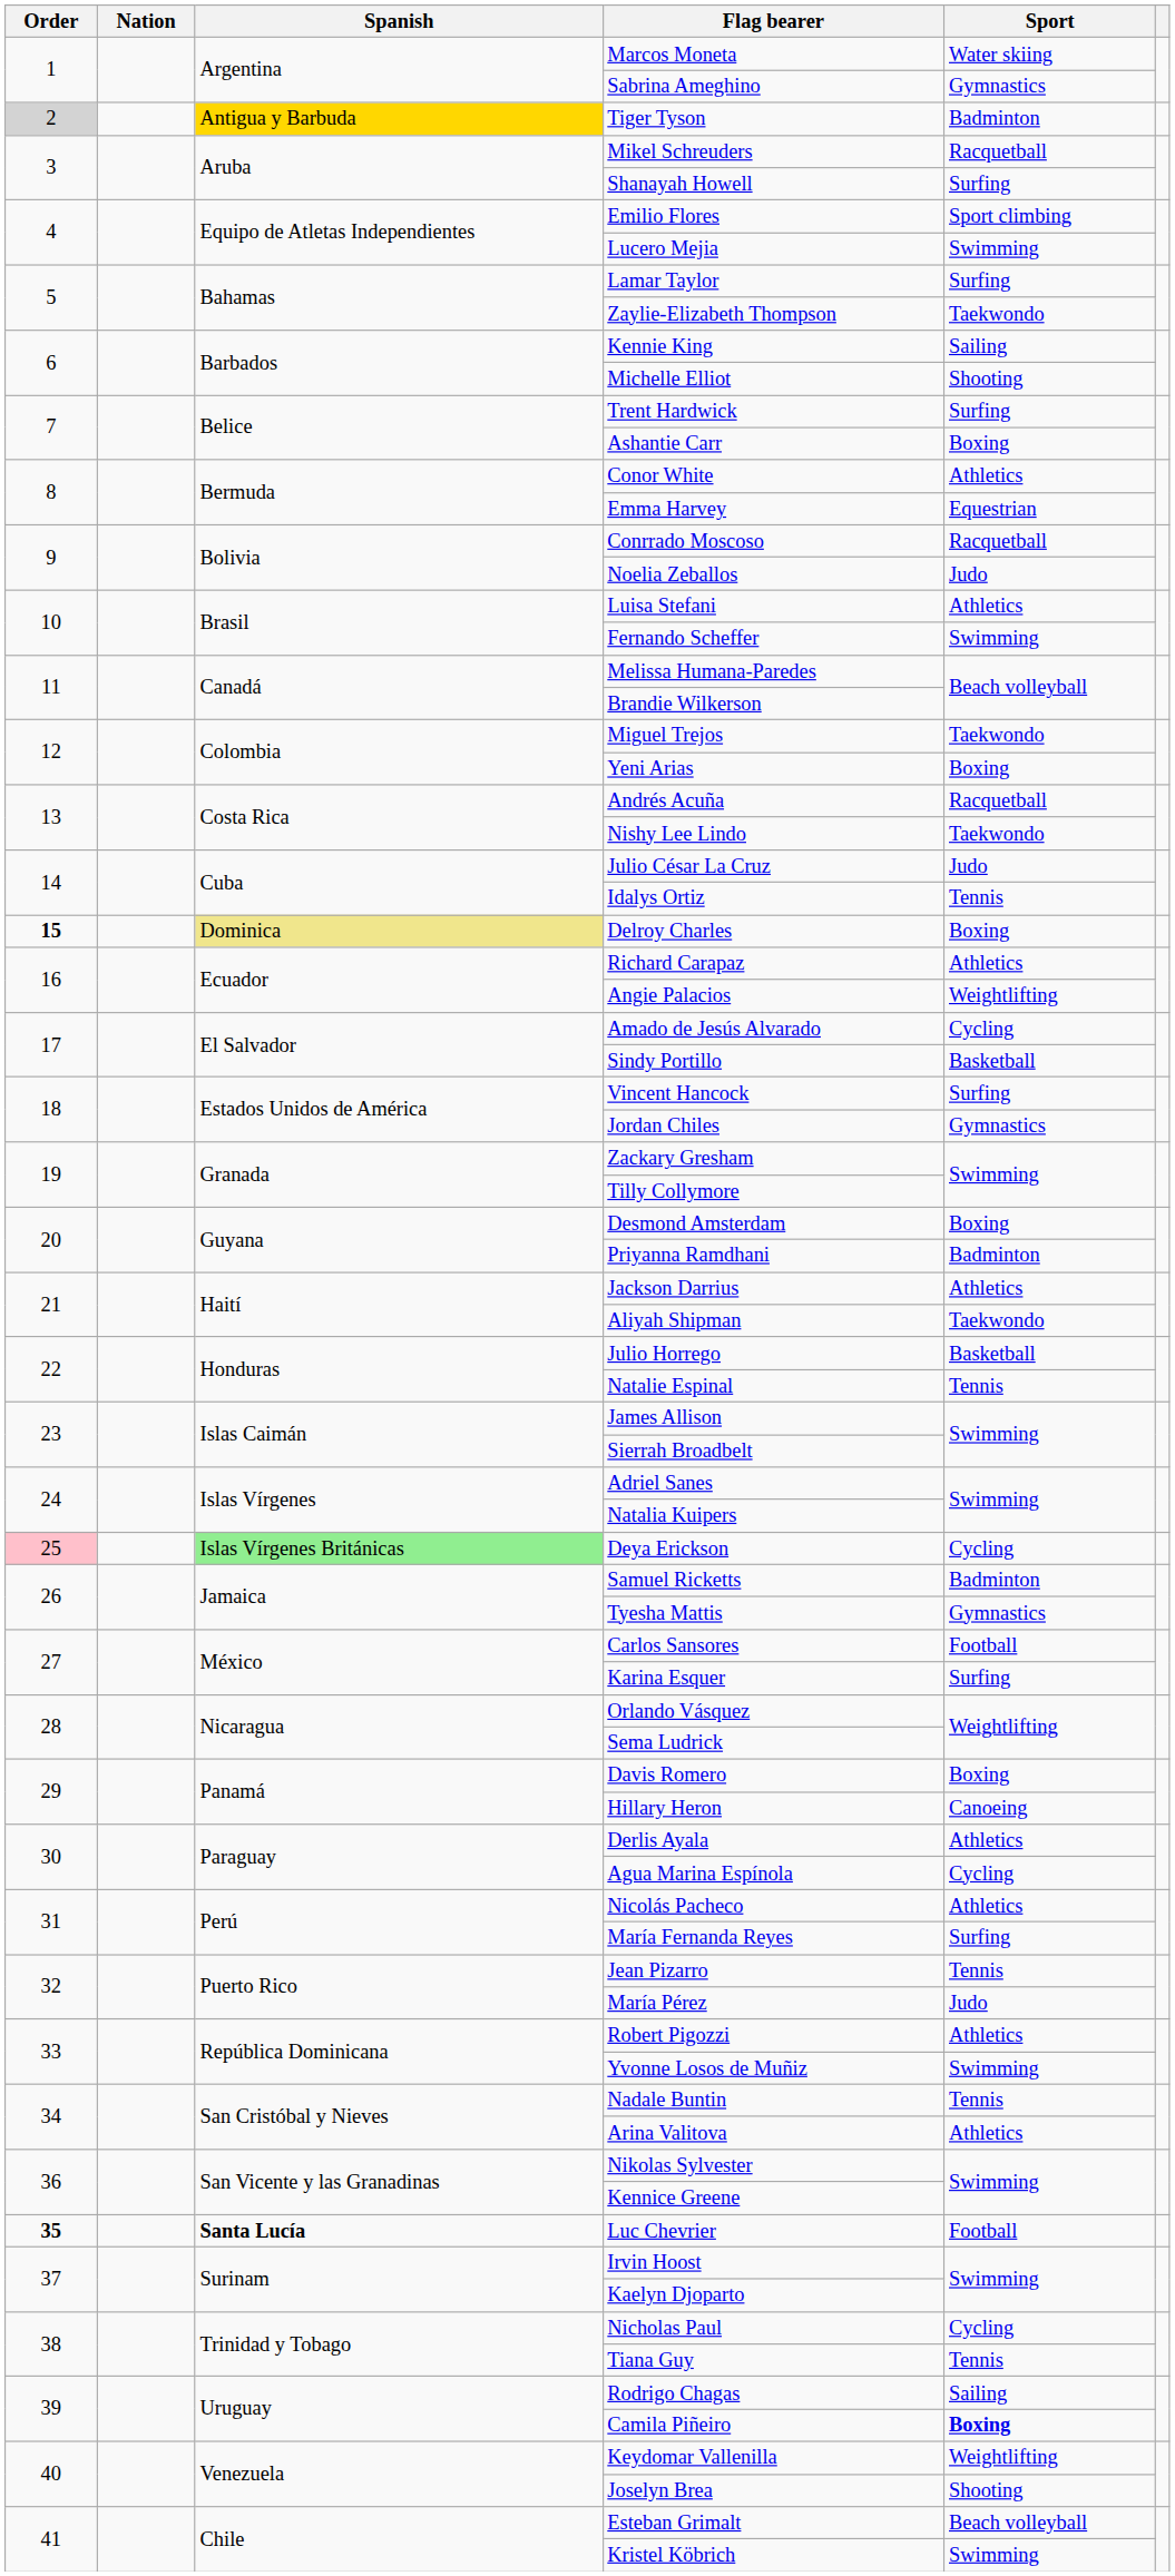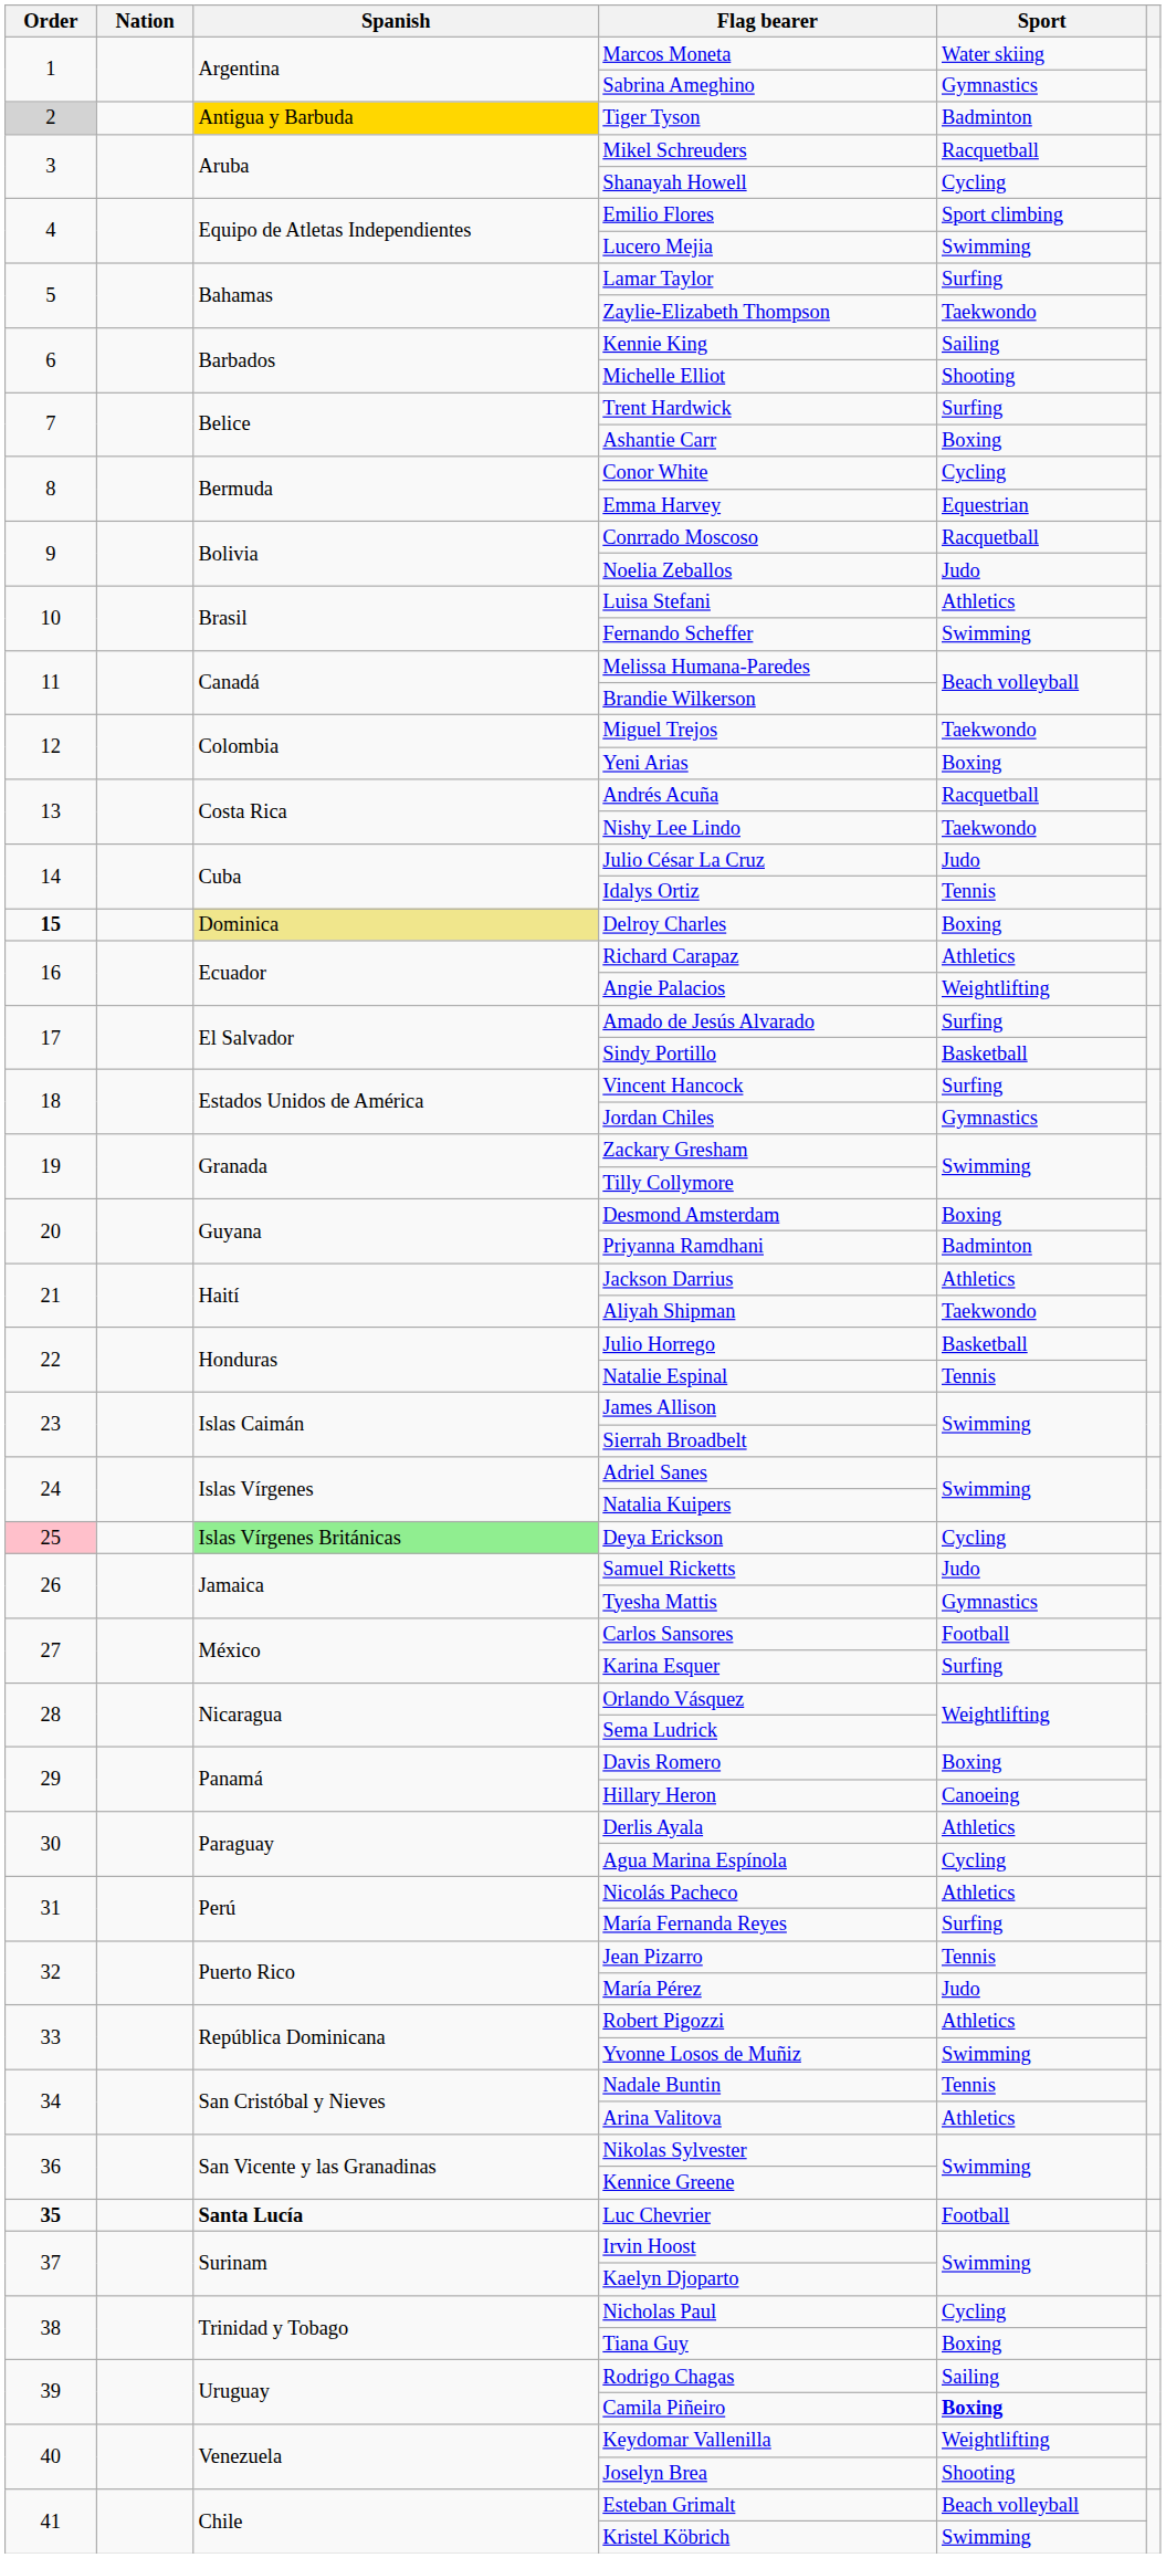Shanayah Howell | Sport: Surfing -> Cycling
Conor White | Sport: Athletics -> Cycling
Amado de Jesús Alvarado | Sport: Cycling -> Surfing
Samuel Ricketts | Sport: Badminton -> Judo
Tiana Guy | Sport: Tennis -> Boxing
